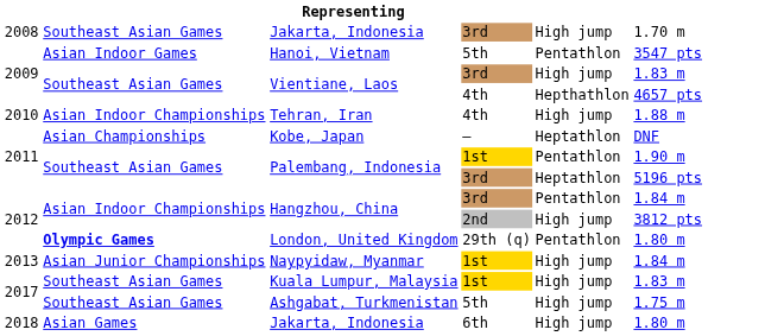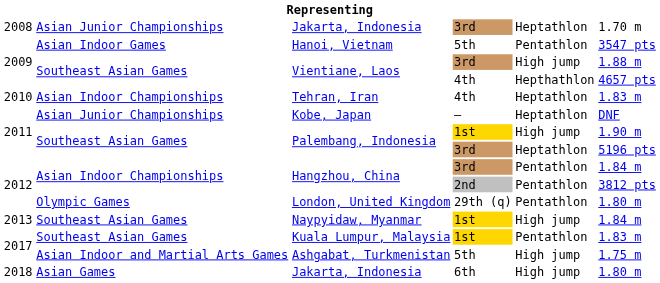Jakarta, Indonesia / 3rd | column 2: Southeast Asian Games -> Asian Junior Championships
Jakarta, Indonesia / 3rd | column 5: High jump -> Heptathlon
Vientiane, Laos / 3rd | column 6: 1.83 m -> 1.88 m
Tehran, Iran | column 5: High jump -> Heptathlon
Tehran, Iran | column 6: 1.88 m -> 1.83 m
Kobe, Japan | column 2: Asian Championships -> Asian Junior Championships
Palembang, Indonesia / 1st | column 5: Pentathlon -> High jump
Hangzhou, China / 2nd | column 5: High jump -> Pentathlon
London, United Kingdom | column 2: bold -> normal
Naypyidaw, Myanmar | column 2: Asian Junior Championships -> Southeast Asian Games
Kuala Lumpur, Malaysia | column 5: High jump -> Pentathlon
Ashgabat, Turkmenistan | column 2: Southeast Asian Games -> Asian Indoor and Martial Arts Games
